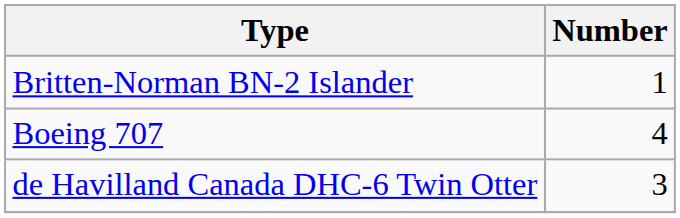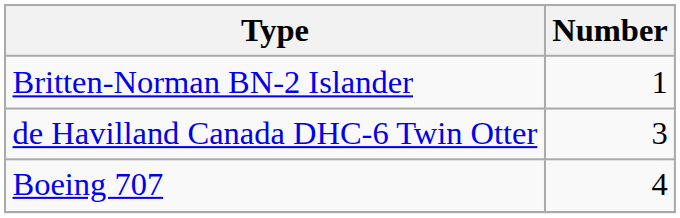rows swapped: de Havilland Canada DHC-6 Twin Otter <-> Boeing 707
